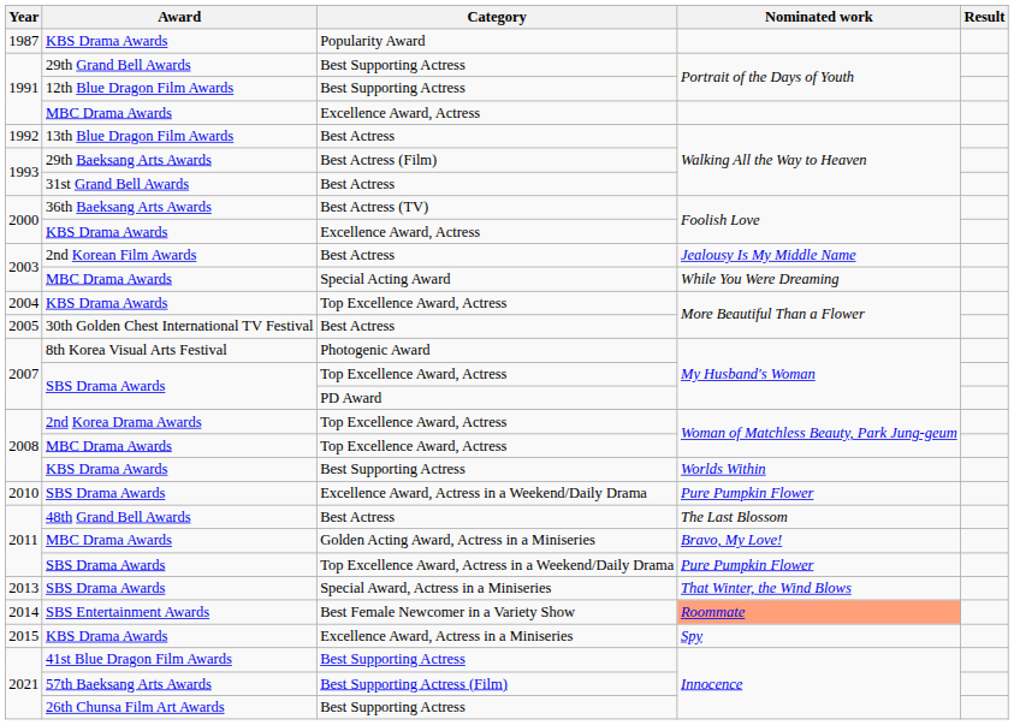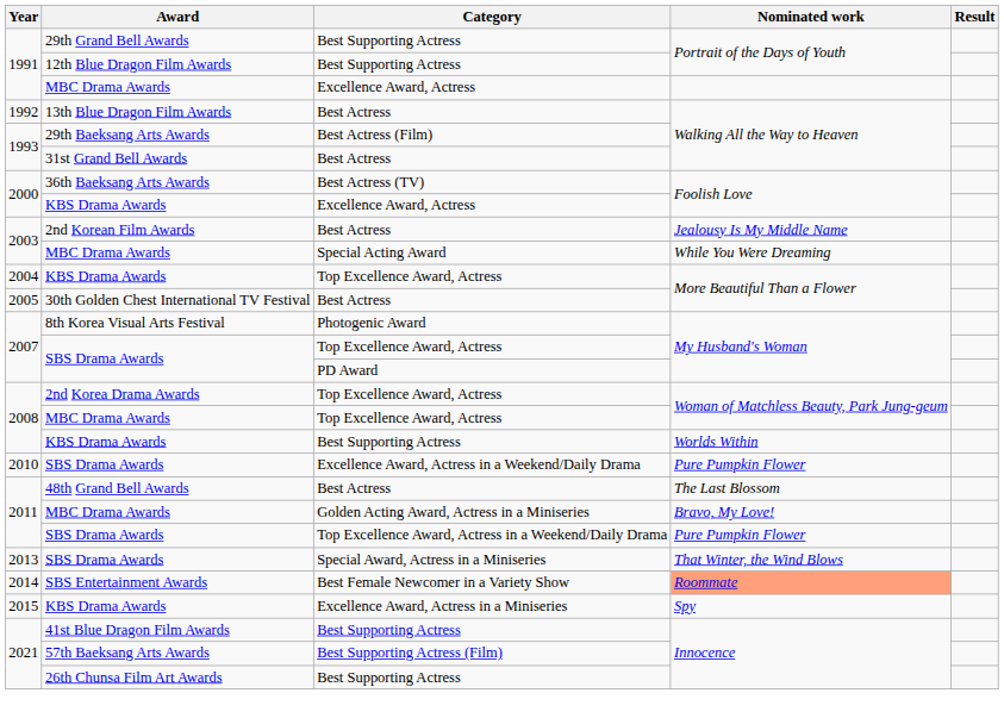- row: 1987 | KBS Drama Awards | Popularity Award
